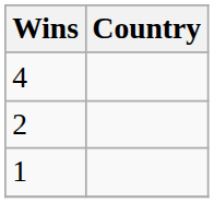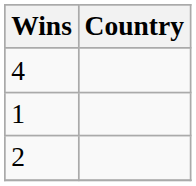rows swapped: 2 <-> 1
